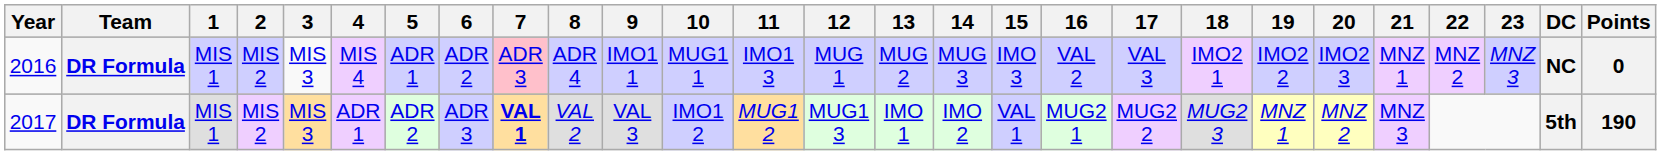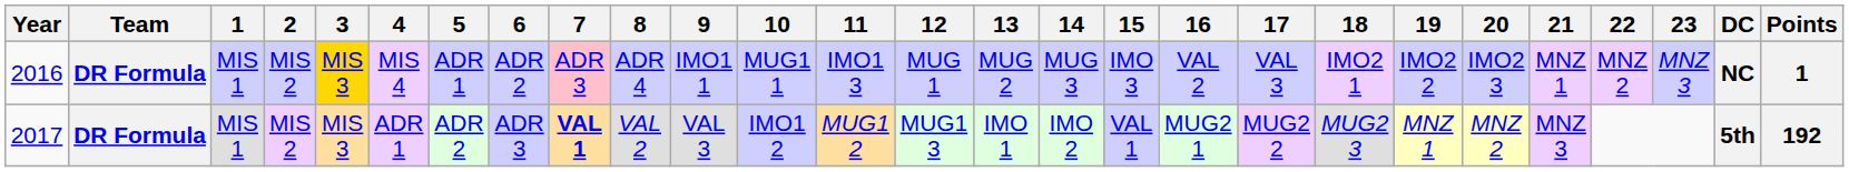2016 | 3: no background -> gold background
2016 | Points: 0 -> 1
2017 | Points: 190 -> 192
